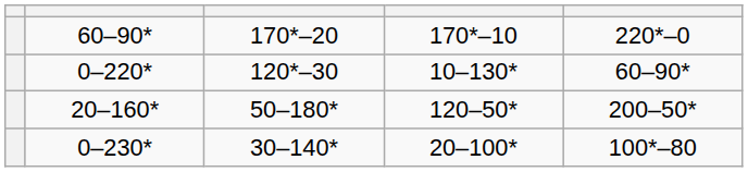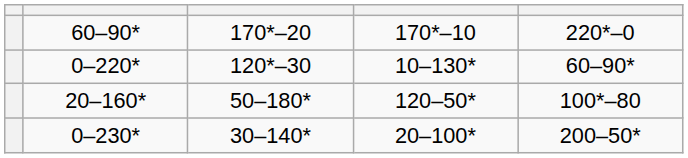20–160* | column 5: 200–50* -> 100*–80
0–230* | column 5: 100*–80 -> 200–50*
